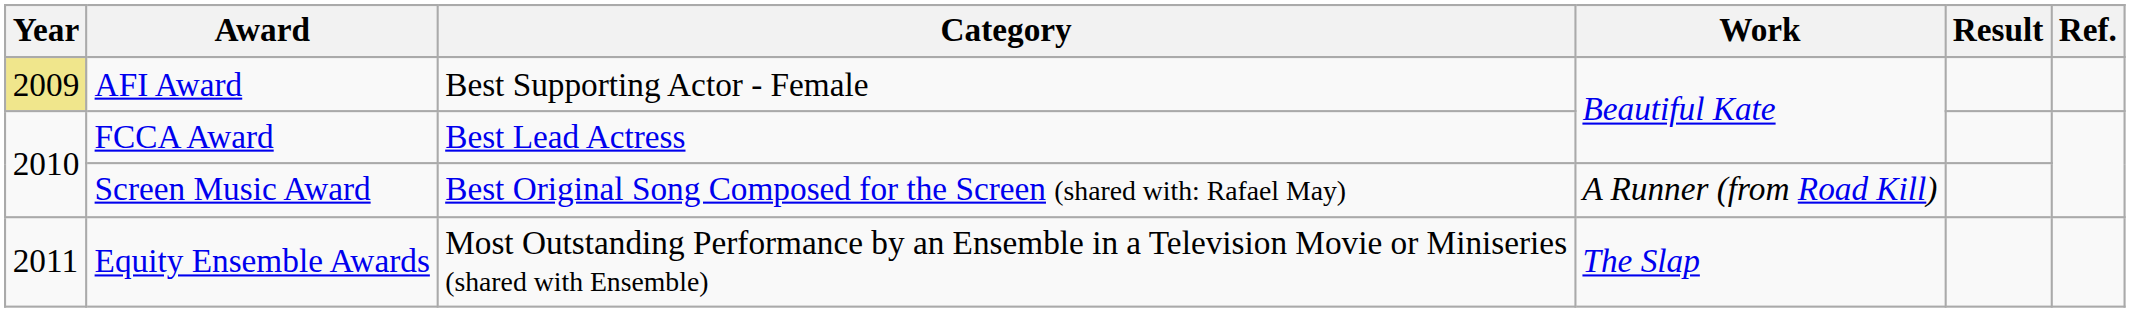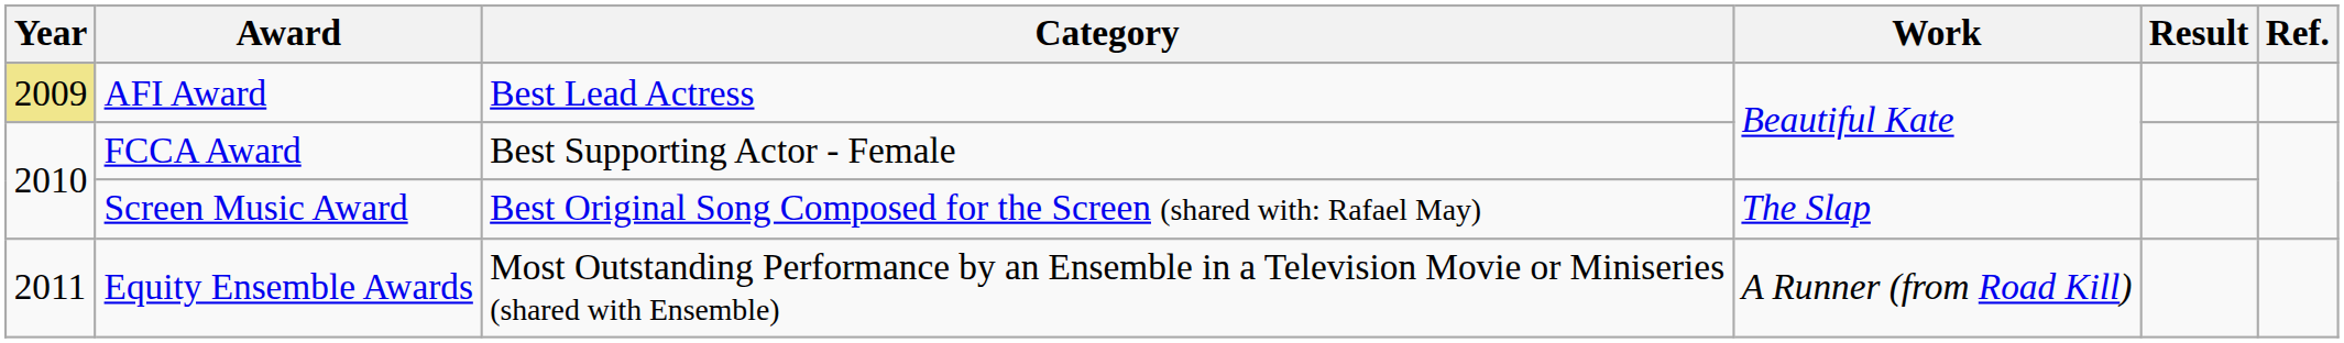AFI Award | Category: Best Supporting Actor - Female -> Best Lead Actress
FCCA Award | Category: Best Lead Actress -> Best Supporting Actor - Female
Screen Music Award | Work: A Runner (from Road Kill) -> The Slap
Equity Ensemble Awards | Work: The Slap -> A Runner (from Road Kill)
